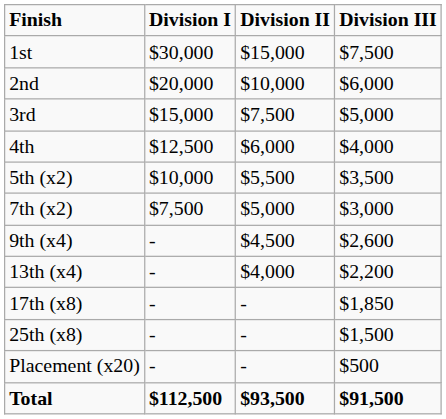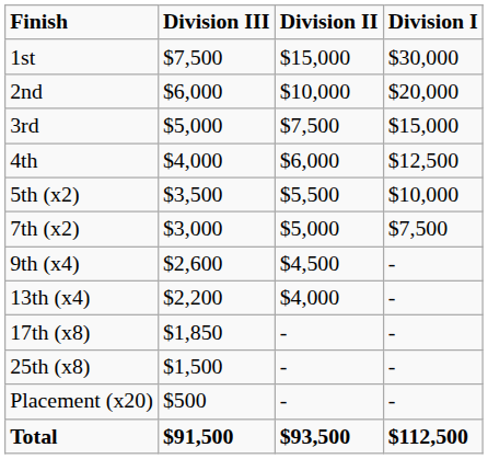columns swapped: Division I <-> Division III
